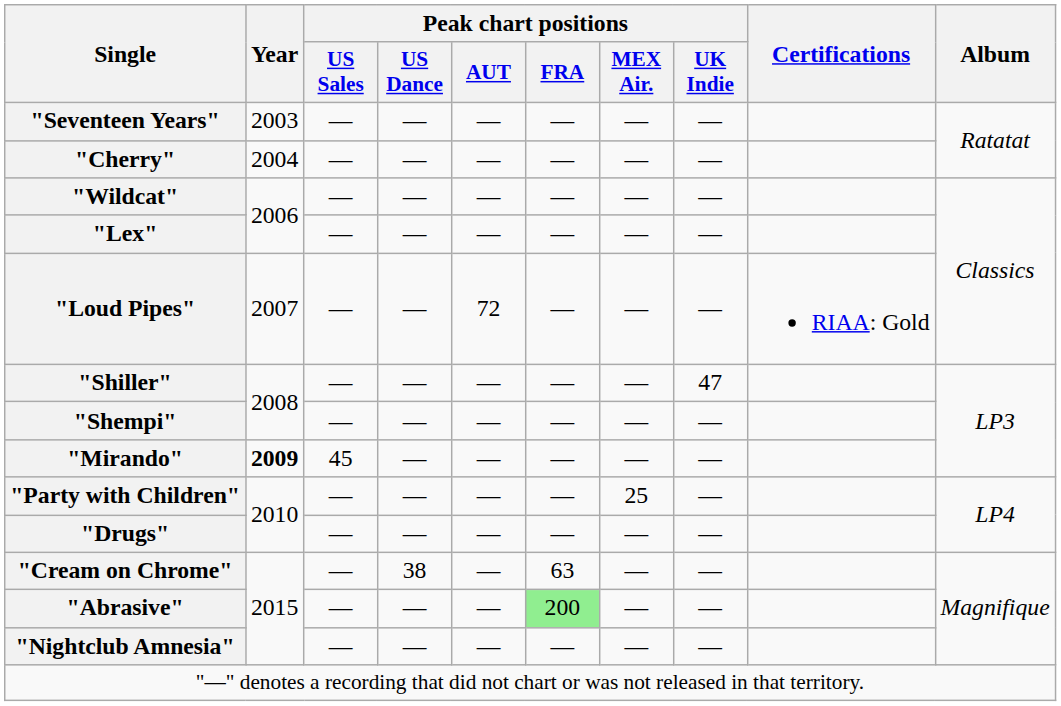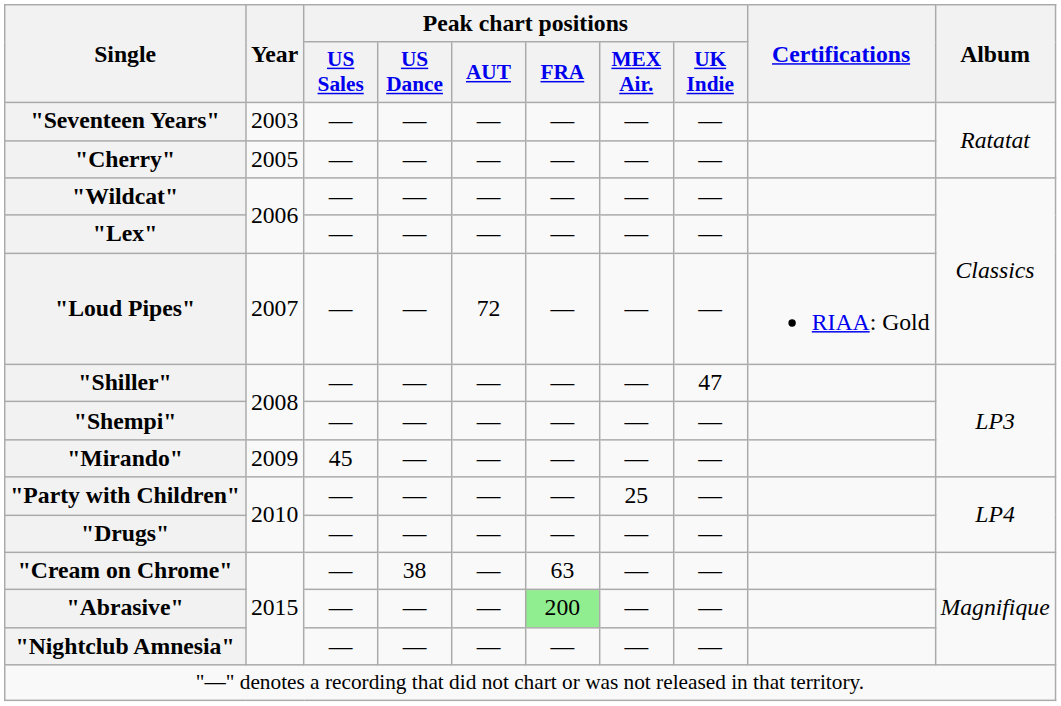"Cherry" | Year: 2004 -> 2005
"Mirando" | Year: bold -> normal
